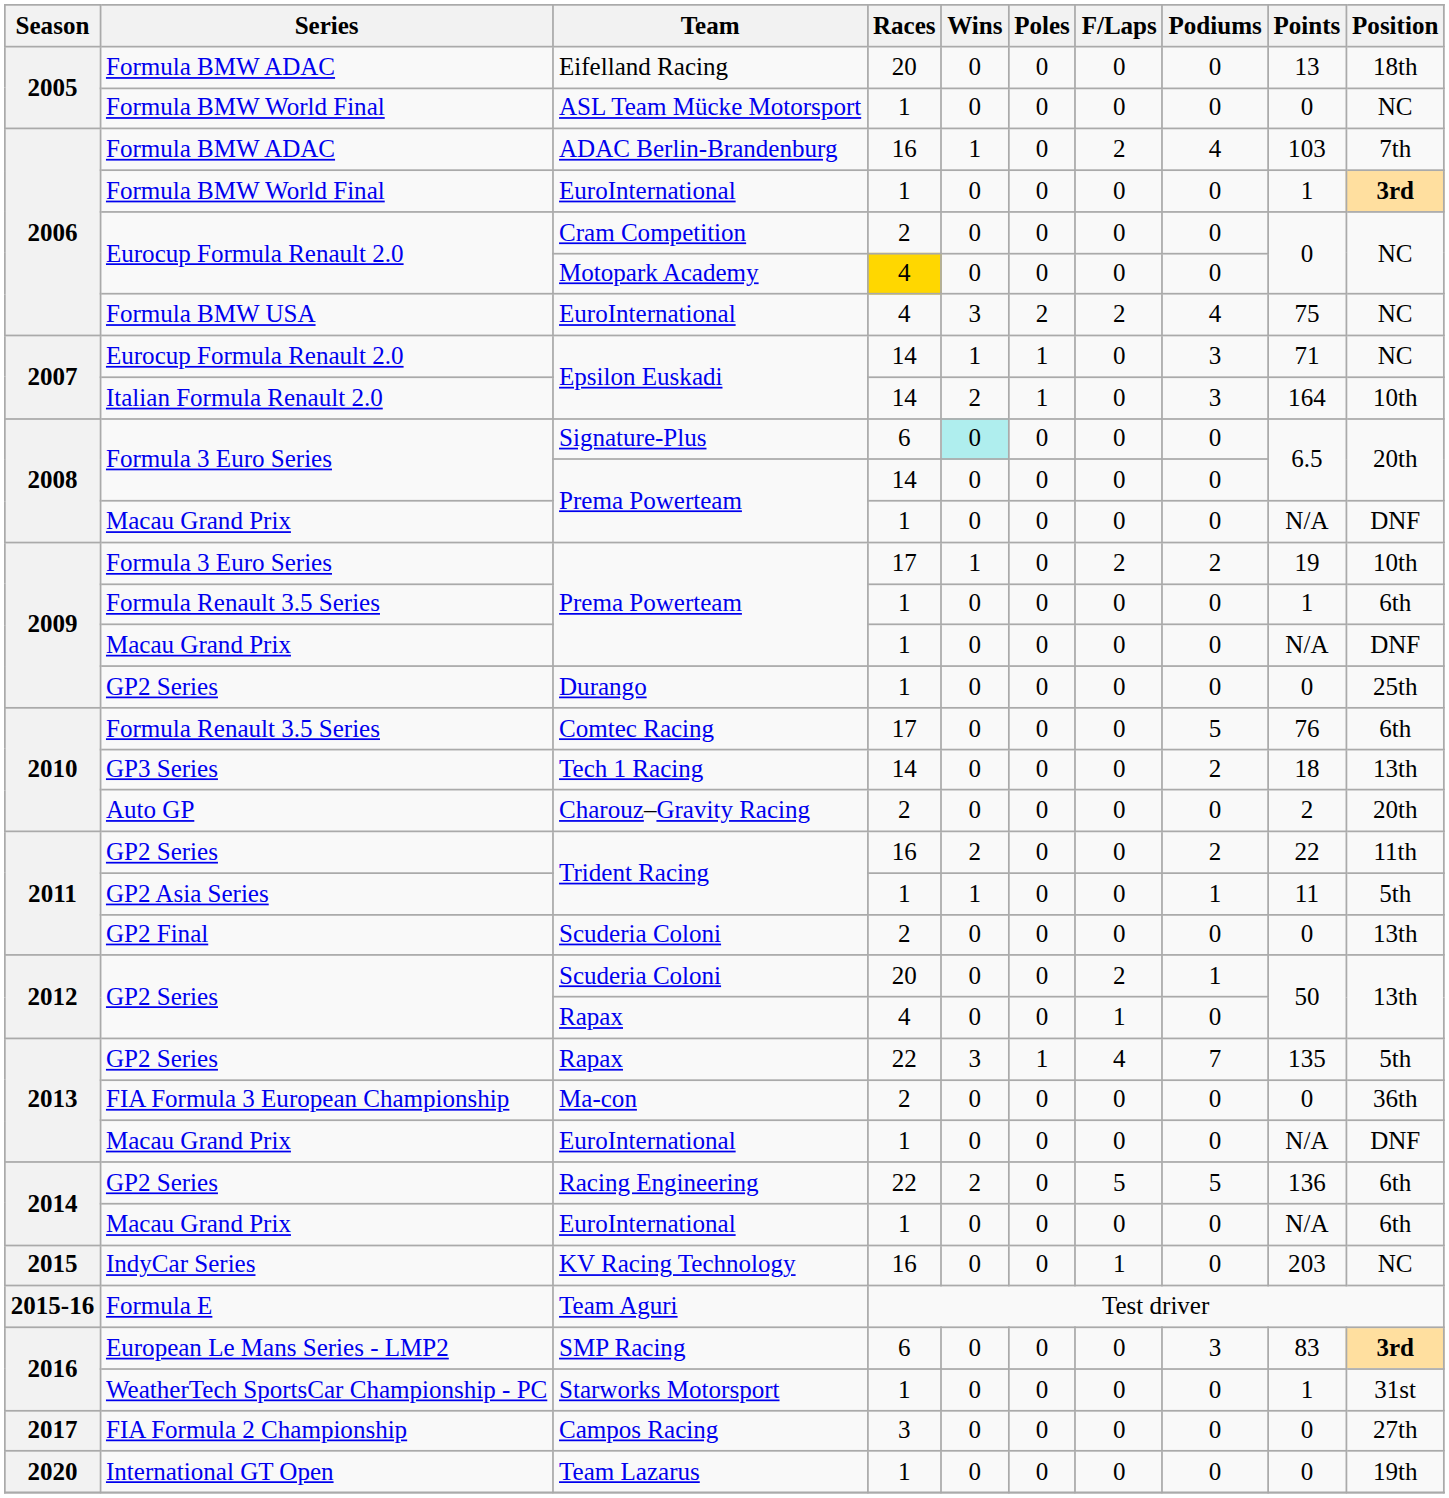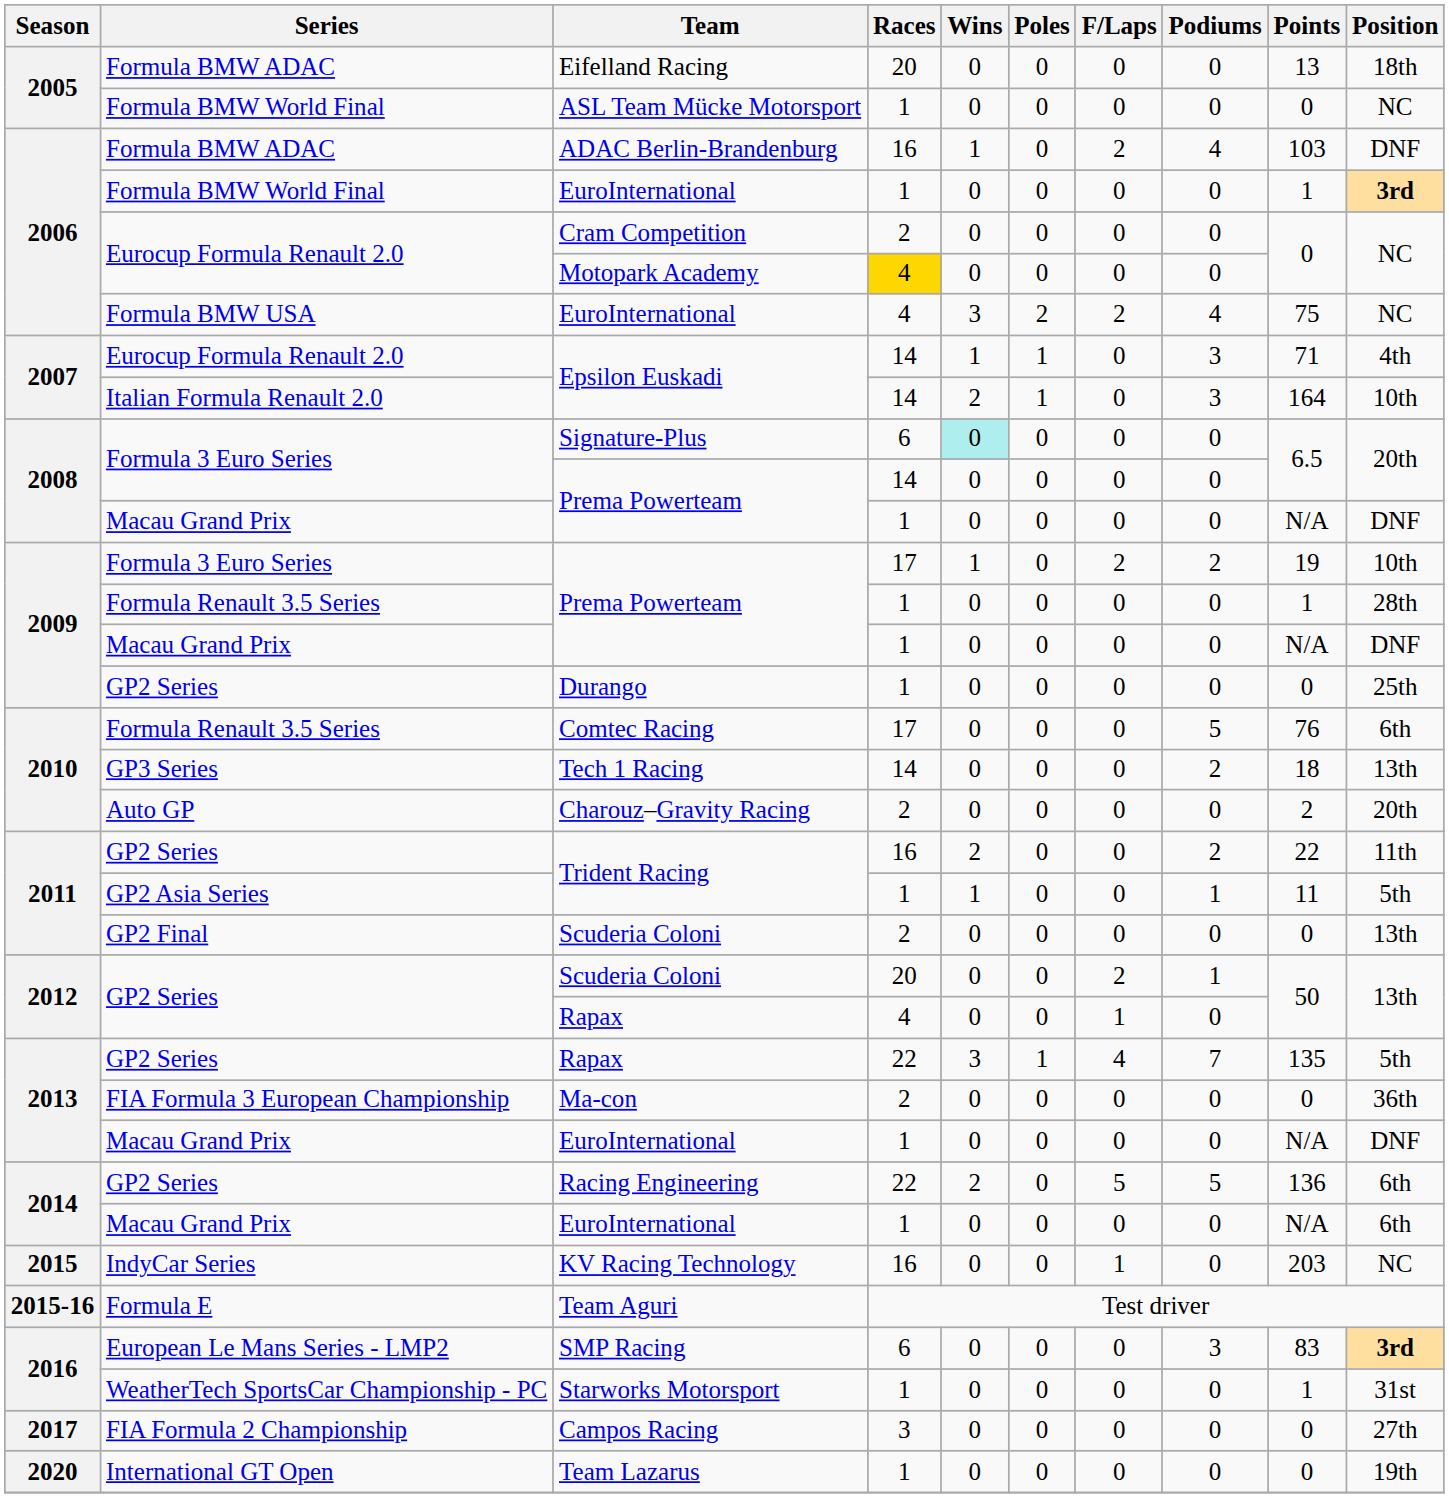ADAC Berlin-Brandenburg | Position: 7th -> DNF
Eurocup Formula Renault 2.0 / Epsilon Euskadi | Position: NC -> 4th
Formula Renault 3.5 Series / Prema Powerteam | Position: 6th -> 28th
